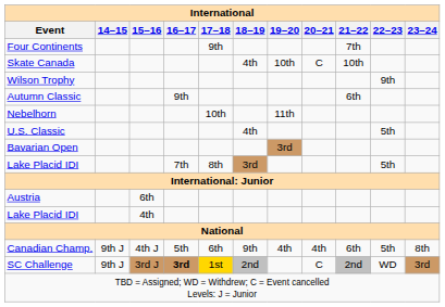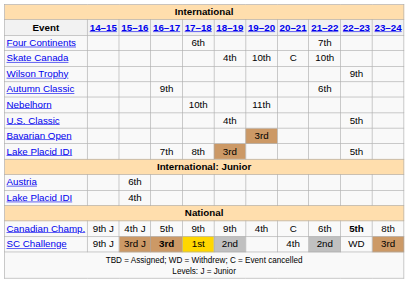Four Continents | 17–18: 9th -> 6th
Canadian Champ. | 17–18: 6th -> 9th
Canadian Champ. | 20–21: 4th -> C
Canadian Champ. | 22–23: normal -> bold
SC Challenge | 20–21: C -> 4th
